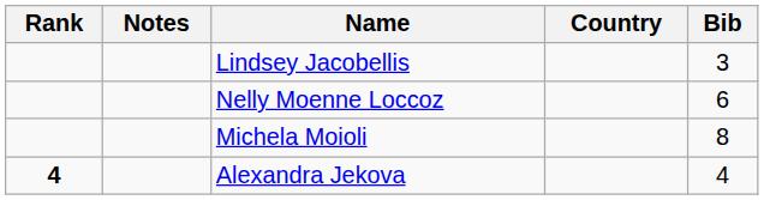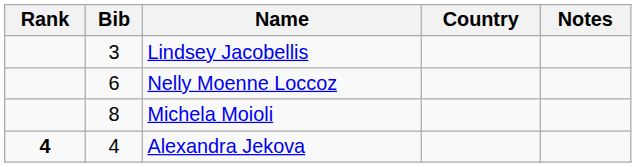columns swapped: Bib <-> Notes
